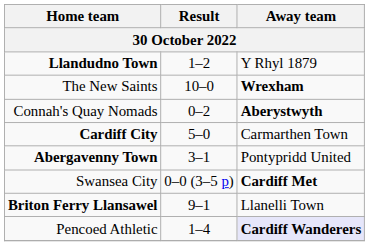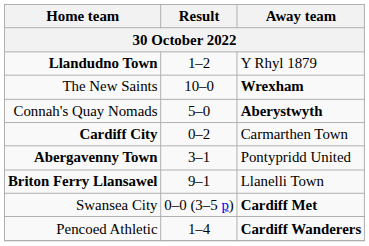Connah's Quay Nomads | Result: 0–2 -> 5–0
Cardiff City | Result: 5–0 -> 0–2
rows swapped: Briton Ferry Llansawel <-> Swansea City
Pencoed Athletic | Away team: lavender background -> no background
